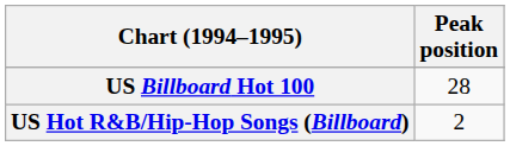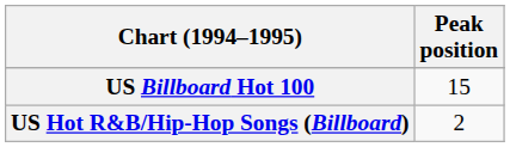US Billboard Hot 100 | Peak position: 28 -> 15
